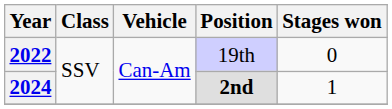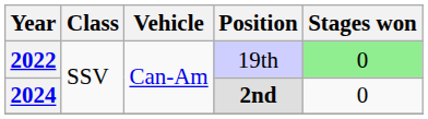2022 | Stages won: no background -> lightgreen background
2024 | Stages won: 1 -> 0
